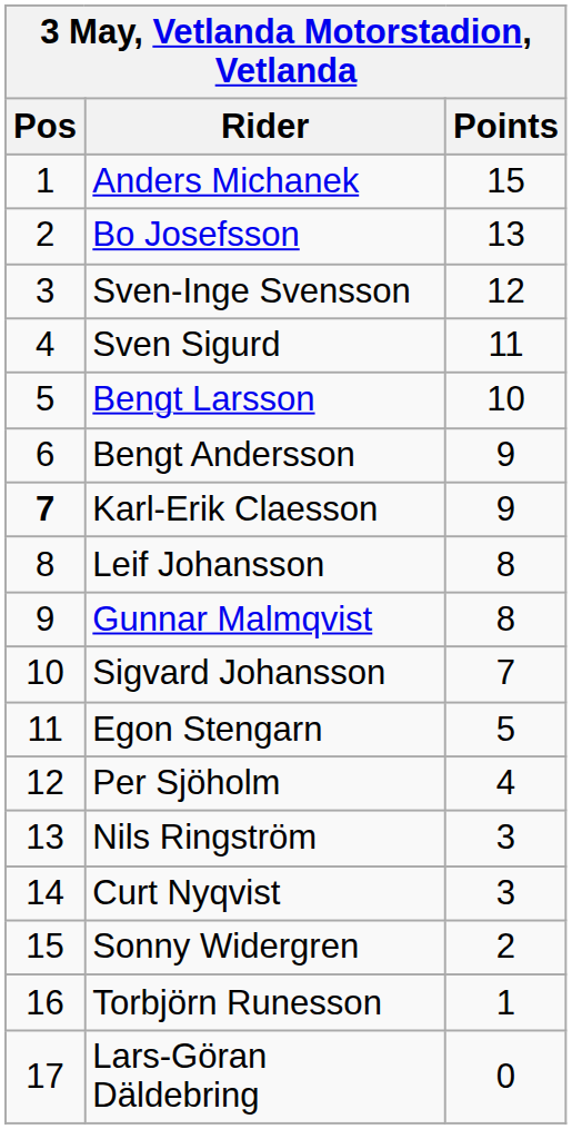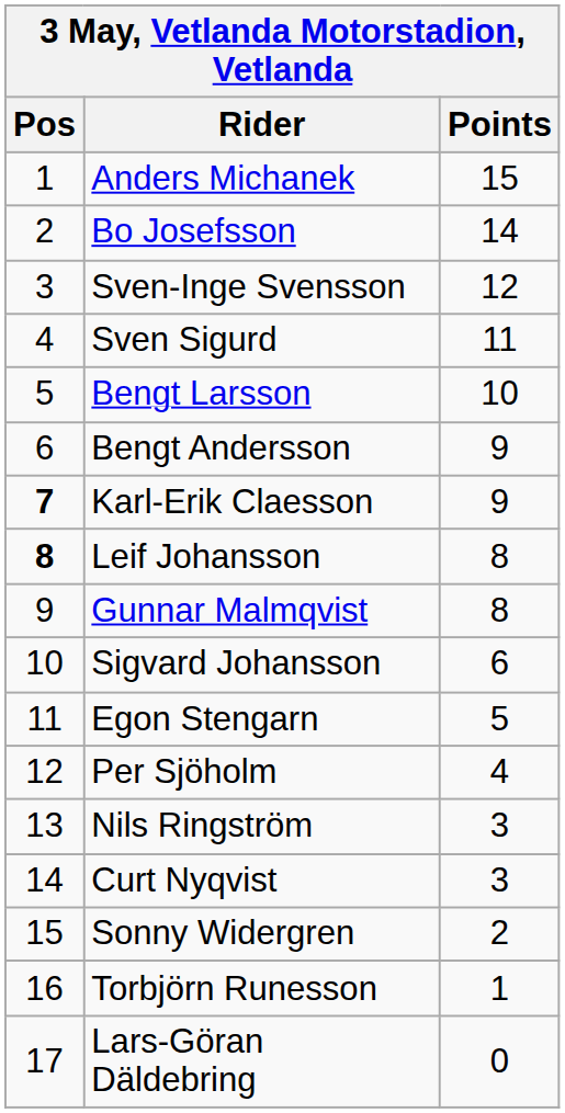Bo Josefsson | Points: 13 -> 14
Leif Johansson | Pos: normal -> bold
Sigvard Johansson | Points: 7 -> 6
